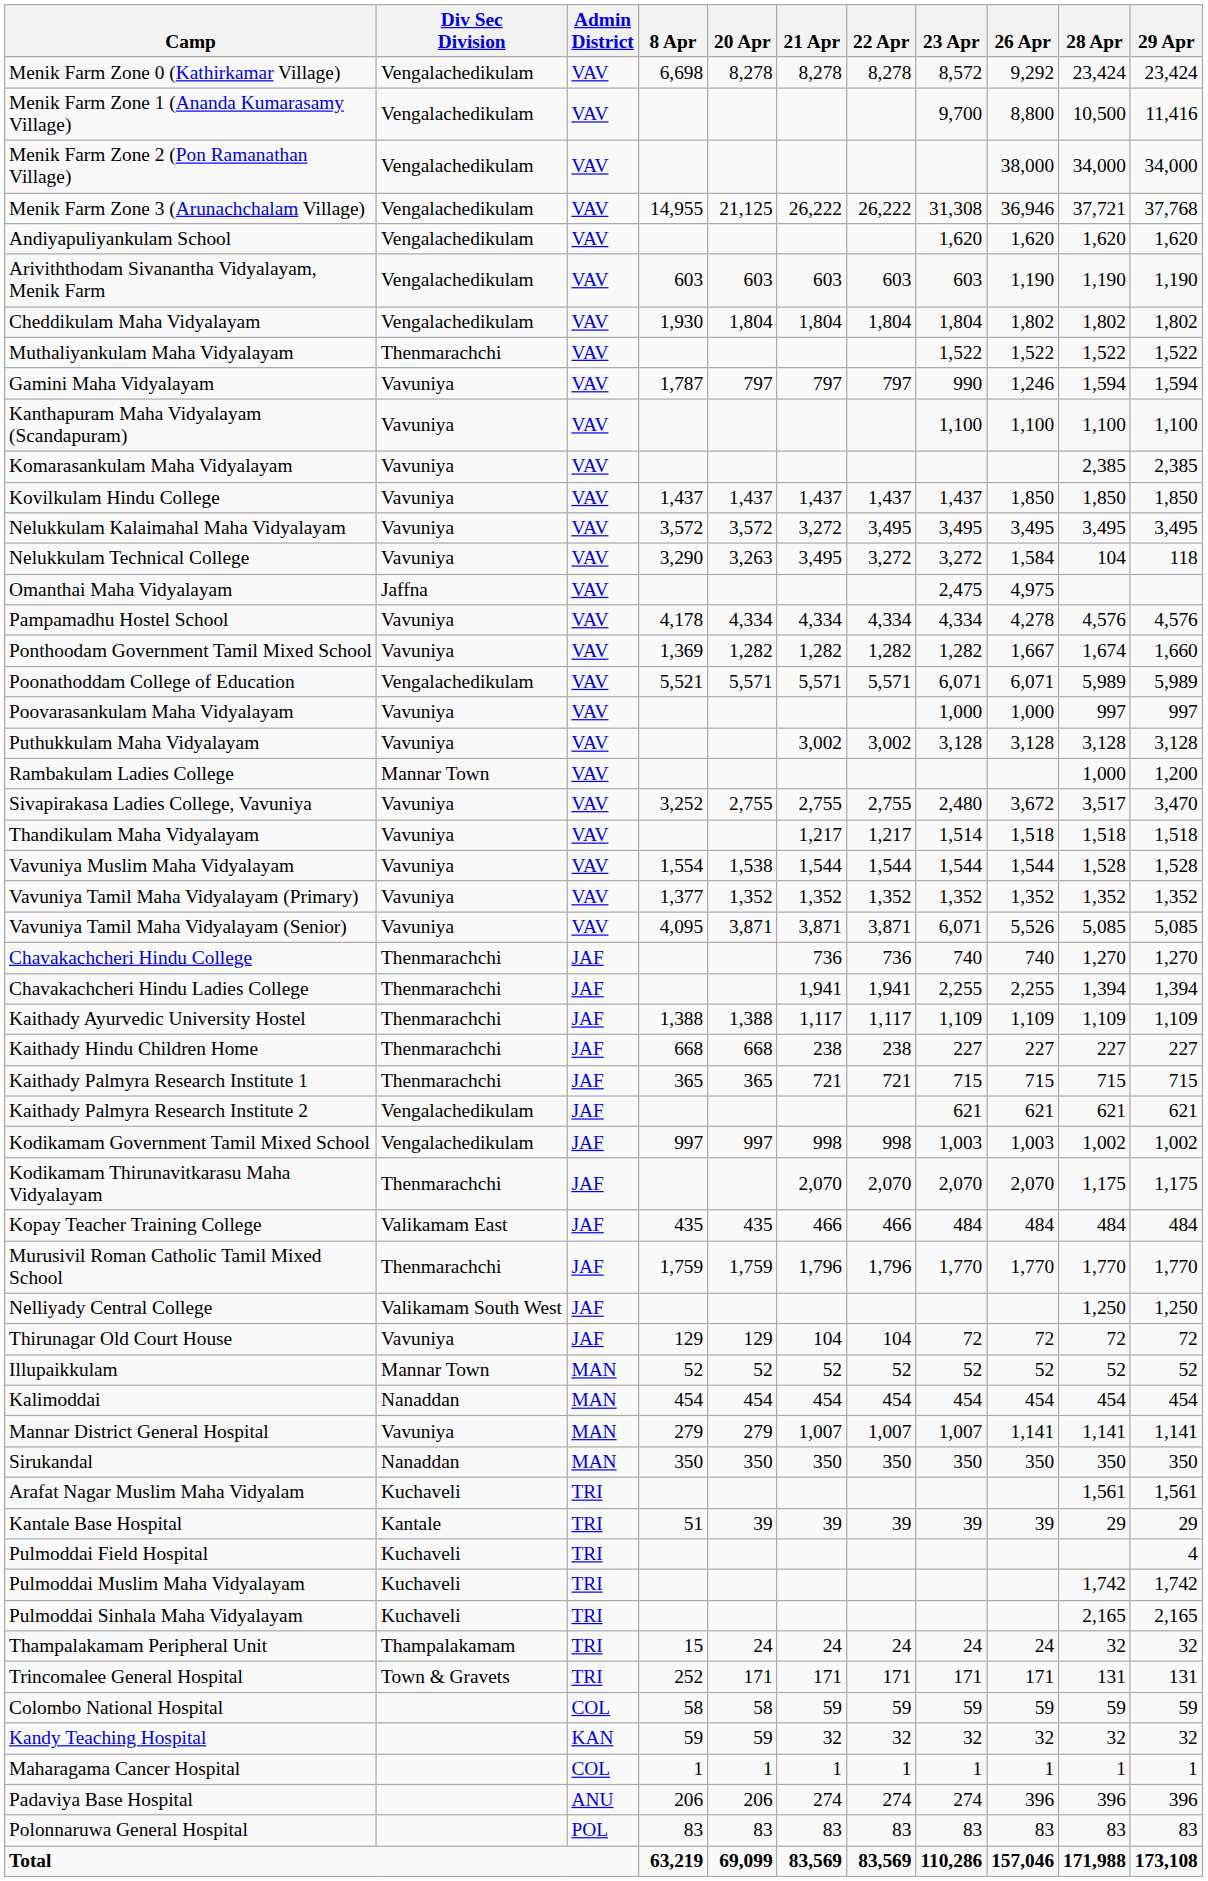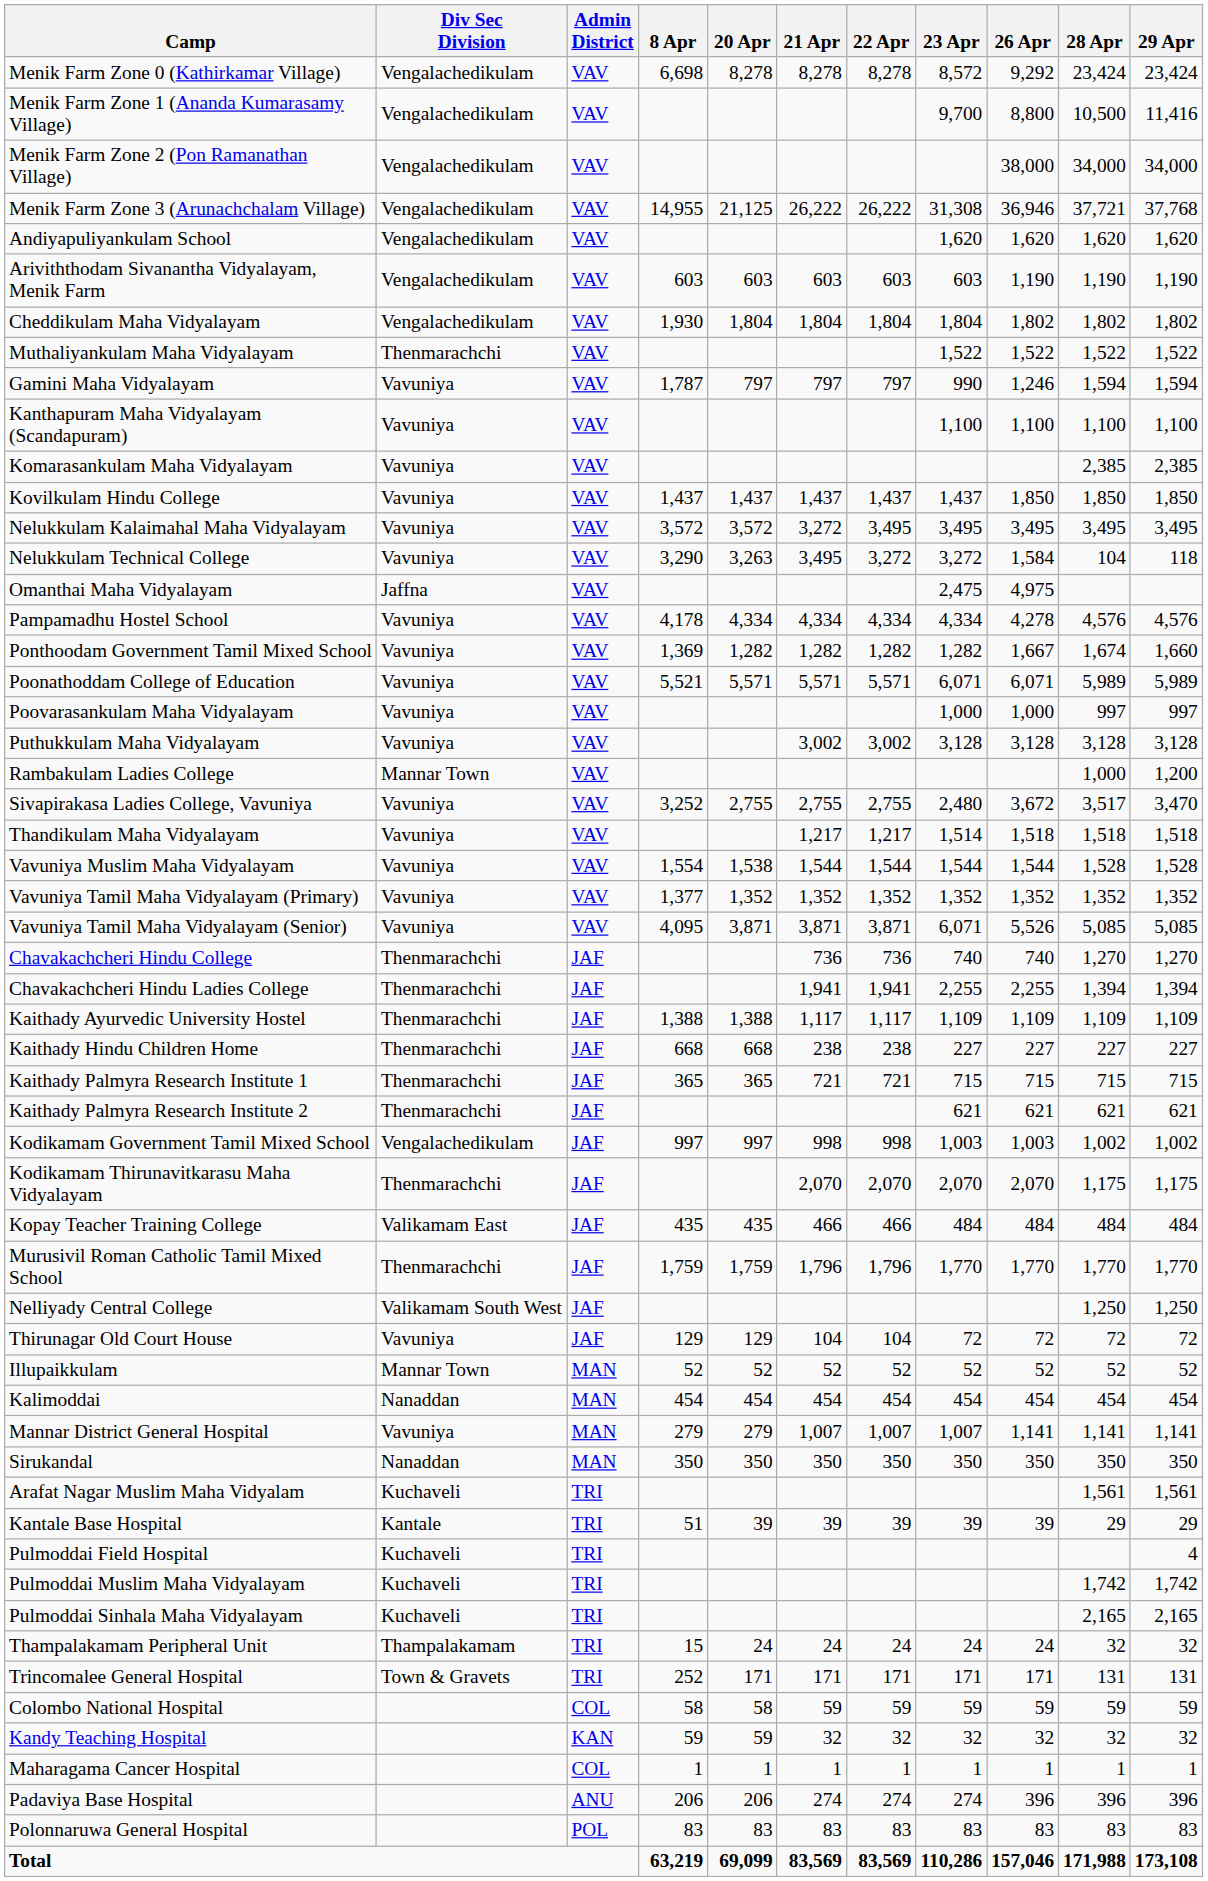Poonathoddam College of Education | Div Sec Division: Vengalachedikulam -> Vavuniya
Kaithady Palmyra Research Institute 2 | Div Sec Division: Vengalachedikulam -> Thenmarachchi
